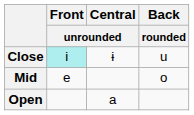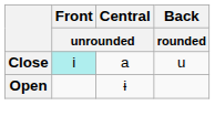Close | Central / unrounded: ɨ -> a
- row: Mid | e | o
Open | Central / unrounded: a -> ɨ
